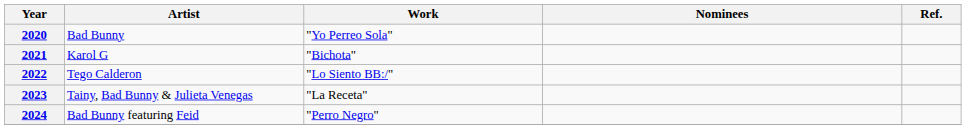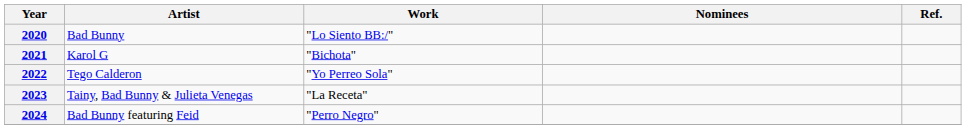2020 | Work: "Yo Perreo Sola" -> "Lo Siento BB:/"
2022 | Work: "Lo Siento BB:/" -> "Yo Perreo Sola"
